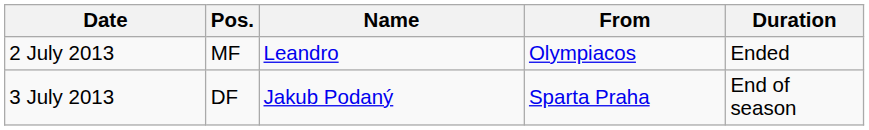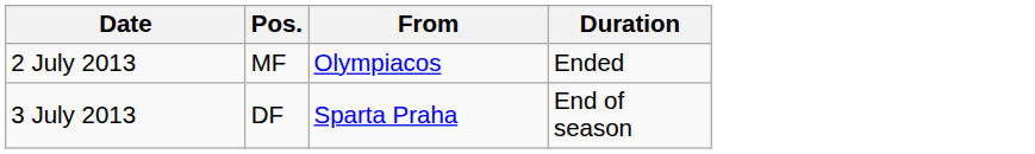- column: Name | Leandro | Jakub Podaný
